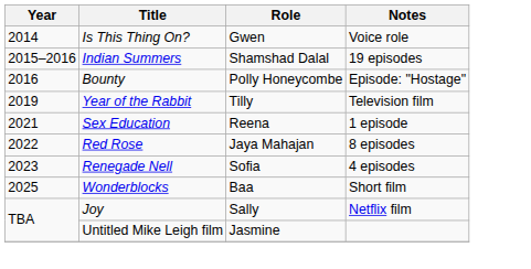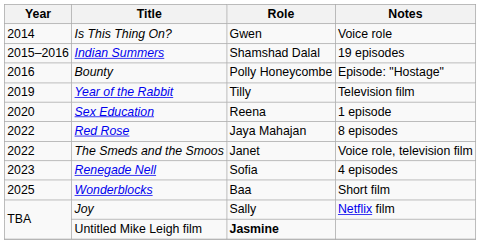Sex Education | Year: 2021 -> 2020
+ row: 2022 | The Smeds and the Smoos | Janet | Voice role, television film
Untitled Mike Leigh film | Role: normal -> bold
